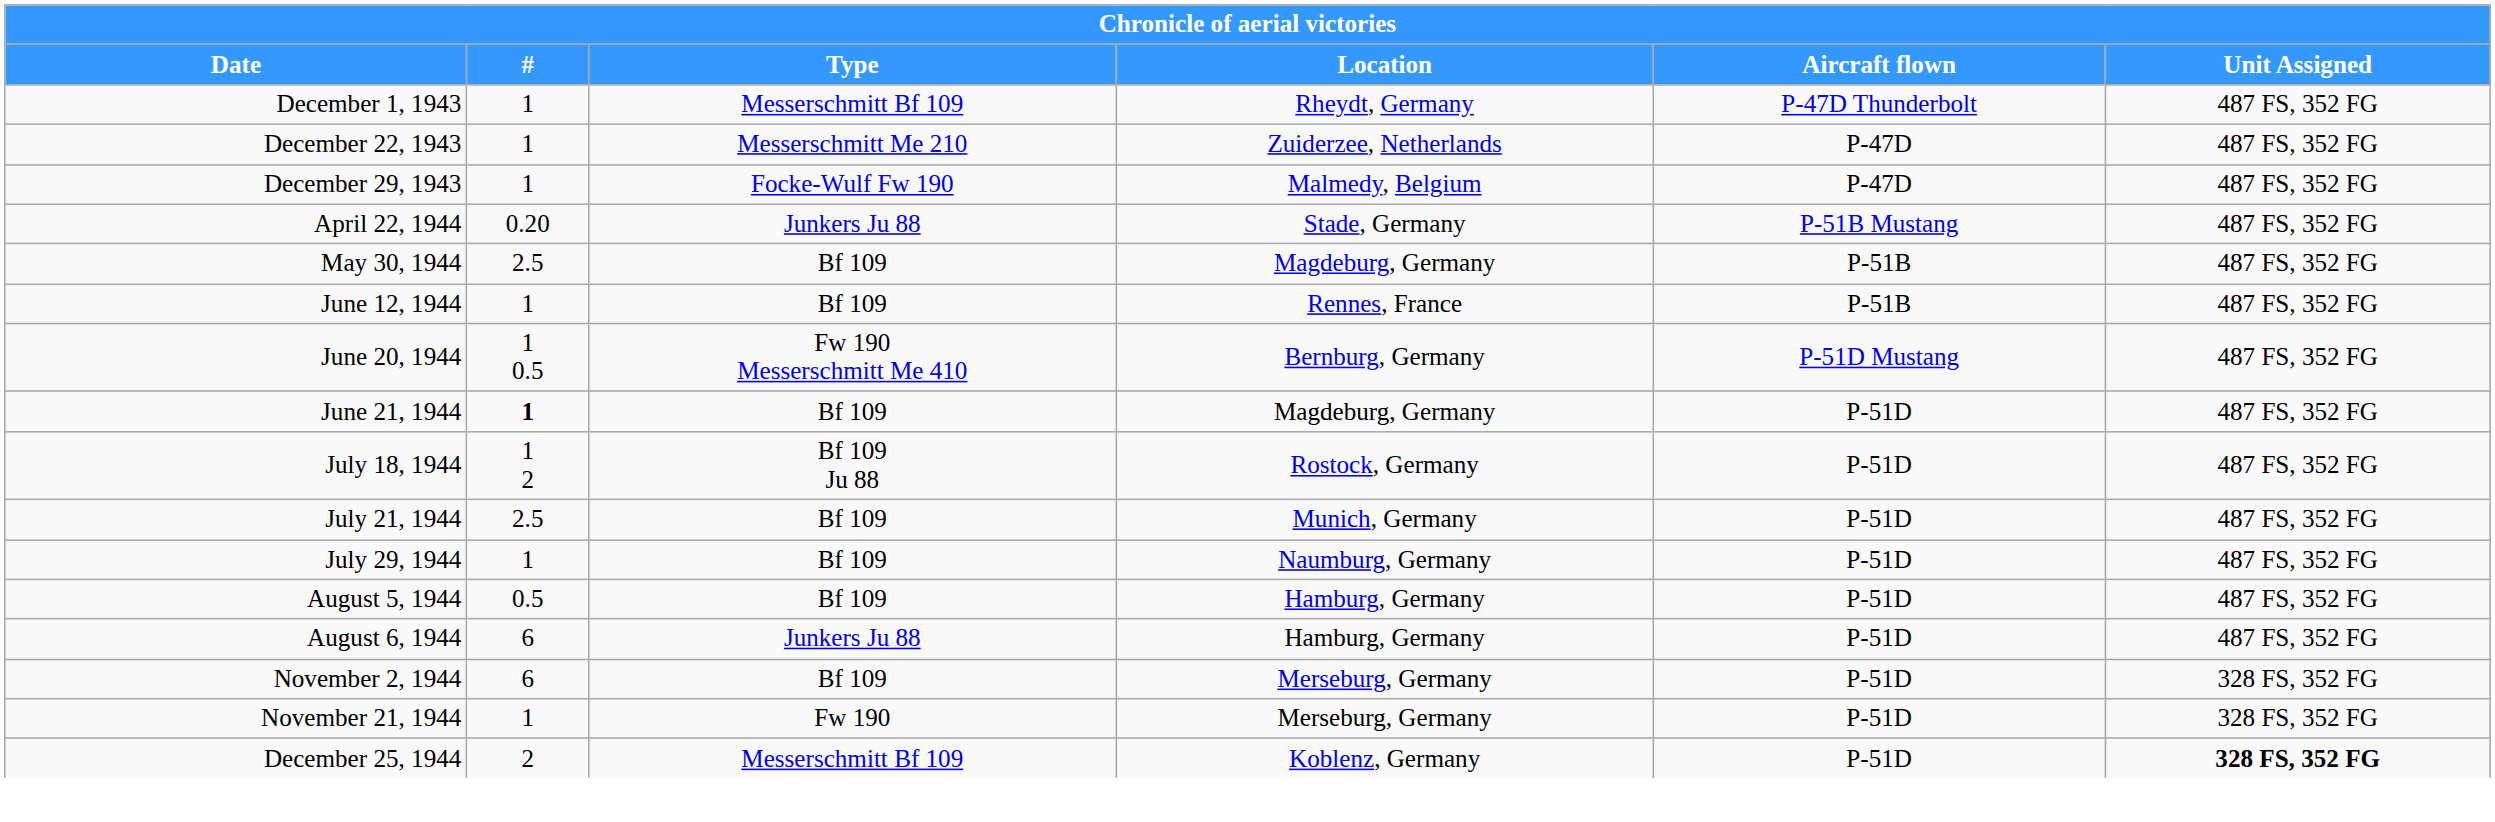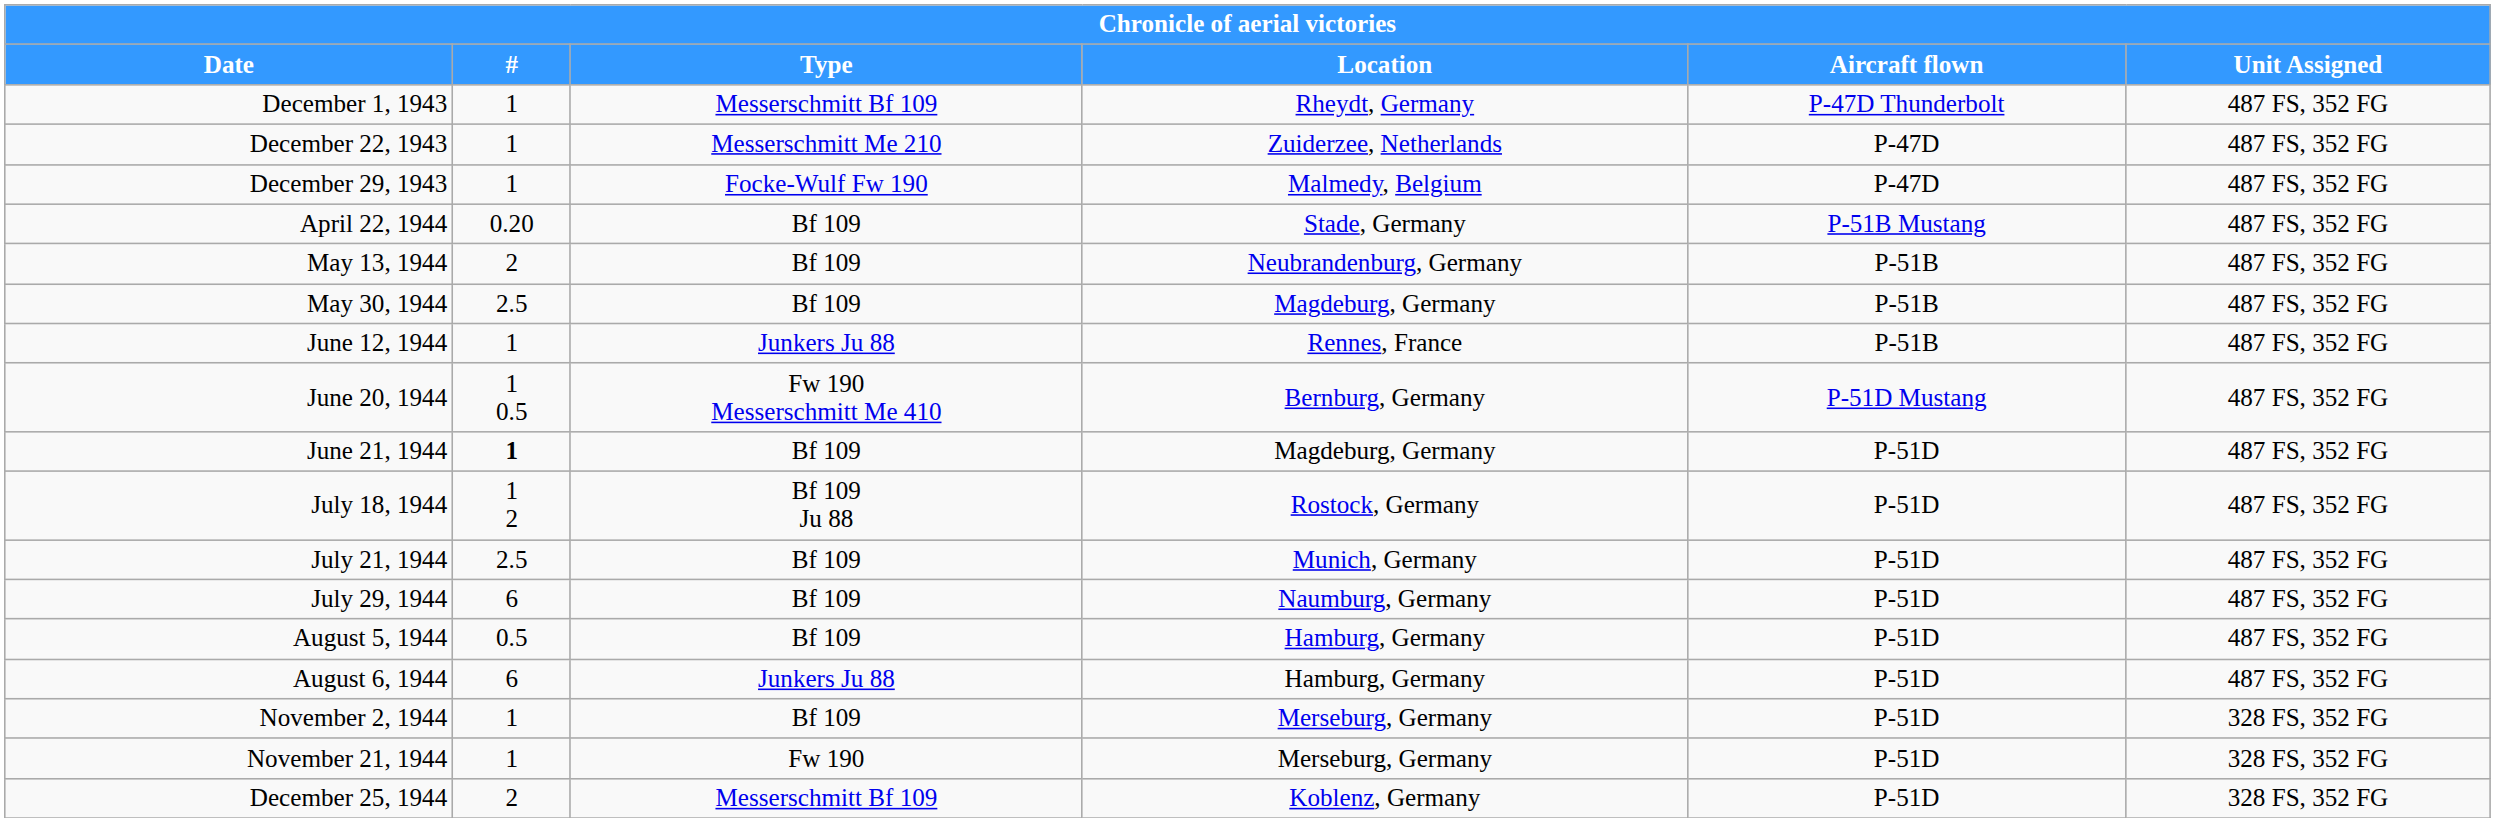April 22, 1944 | Type: Junkers Ju 88 -> Bf 109
+ row: May 13, 1944 | 2 | Bf 109 | Neubrandenburg, Germany | P-51B | 487 FS, 352 FG
June 12, 1944 | Type: Bf 109 -> Junkers Ju 88
July 29, 1944 | #: 1 -> 6
November 2, 1944 | #: 6 -> 1
December 25, 1944 | Unit Assigned: bold -> normal
